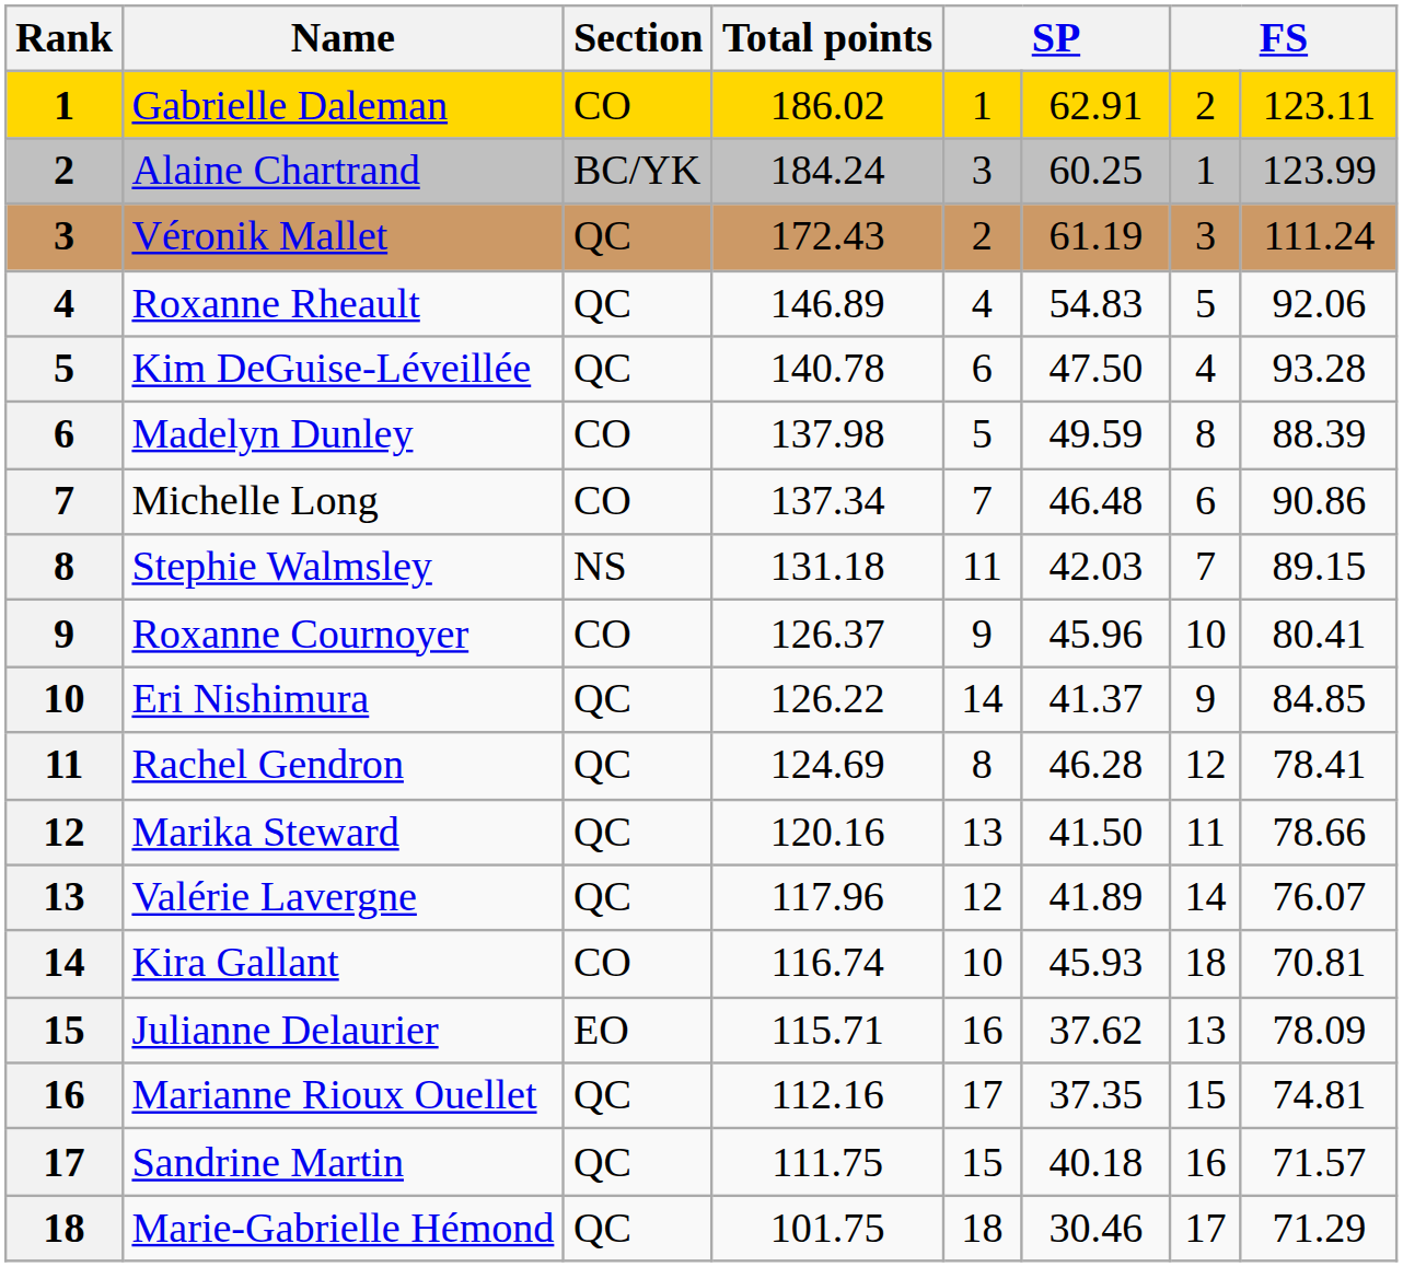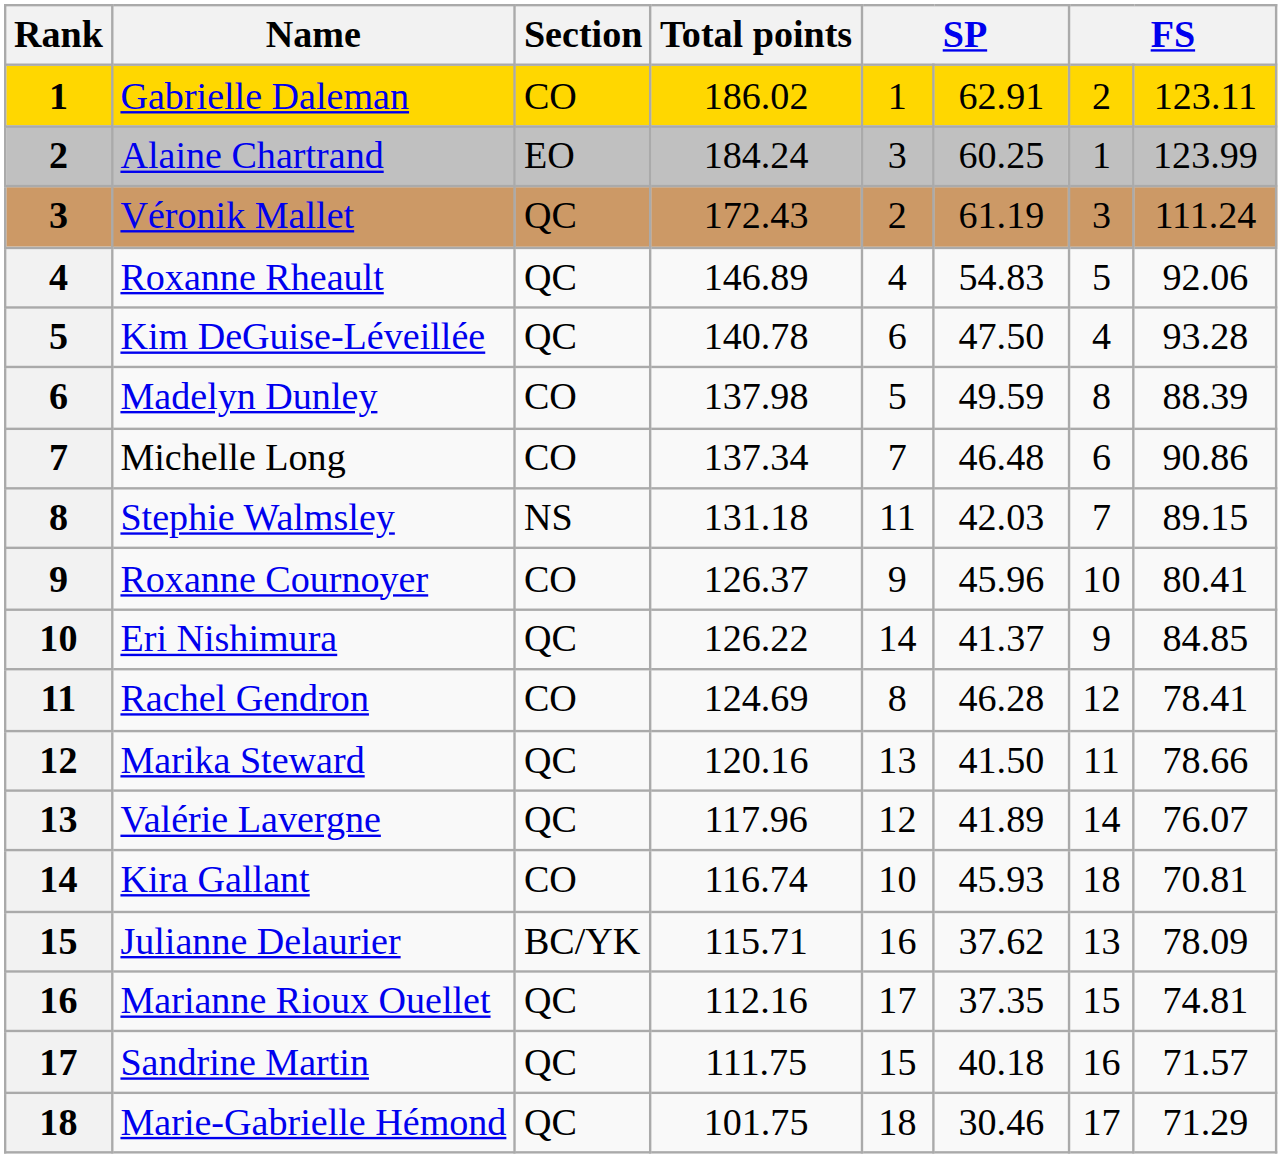Alaine Chartrand | Section: BC/YK -> EO
Rachel Gendron | Section: QC -> CO
Julianne Delaurier | Section: EO -> BC/YK
